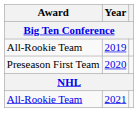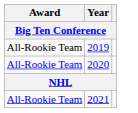2020 | Award: Preseason First Team -> All-Rookie Team
